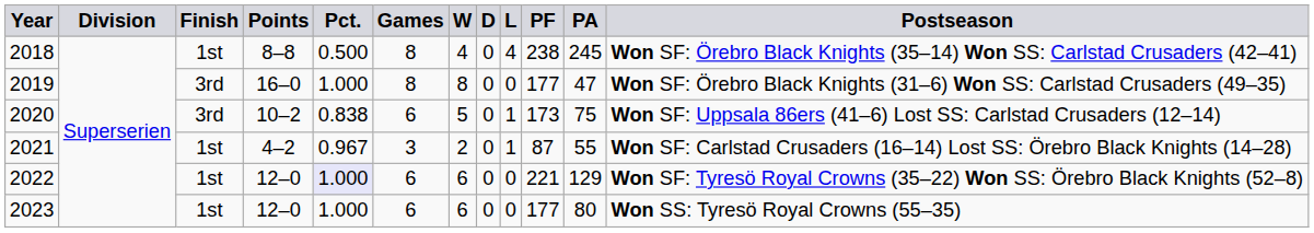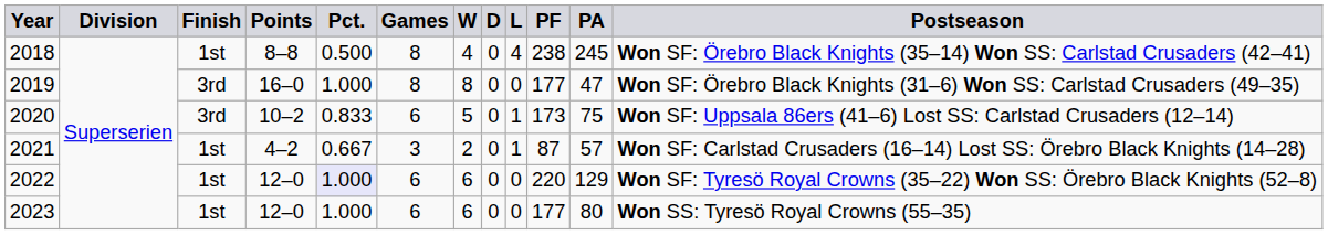2020 | column 5: 0.838 -> 0.833
2021 | column 5: 0.967 -> 0.667
2021 | column 11: 55 -> 57
2022 | column 10: 221 -> 220
